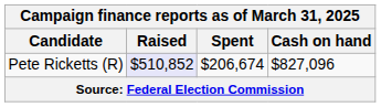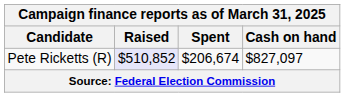Pete Ricketts (R) | Cash on hand: $827,096 -> $827,097
